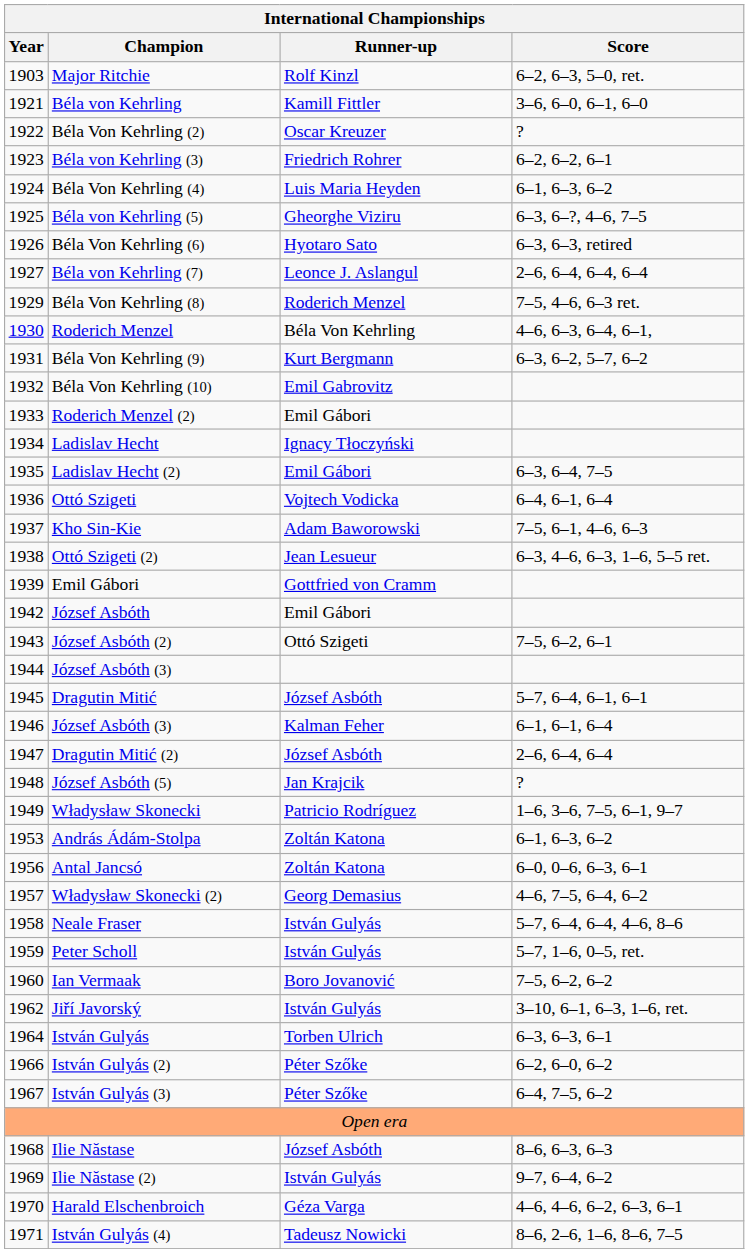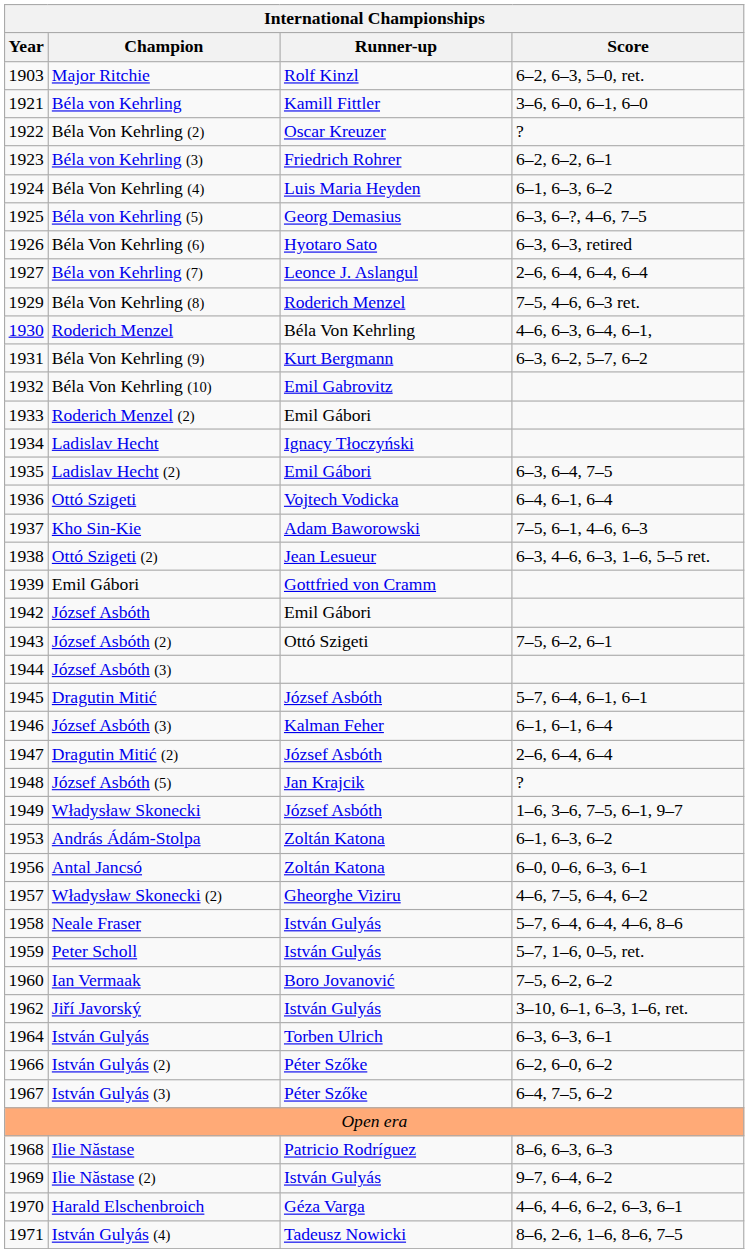Béla von Kehrling (5) | Runner-up: Gheorghe Viziru -> Georg Demasius
Władysław Skonecki | Runner-up: Patricio Rodríguez -> József Asbóth
Władysław Skonecki (2) | Runner-up: Georg Demasius -> Gheorghe Viziru
Ilie Năstase | Runner-up: József Asbóth -> Patricio Rodríguez
